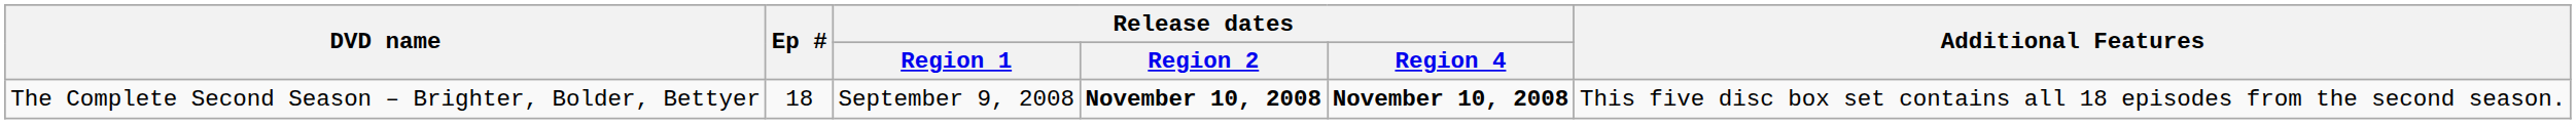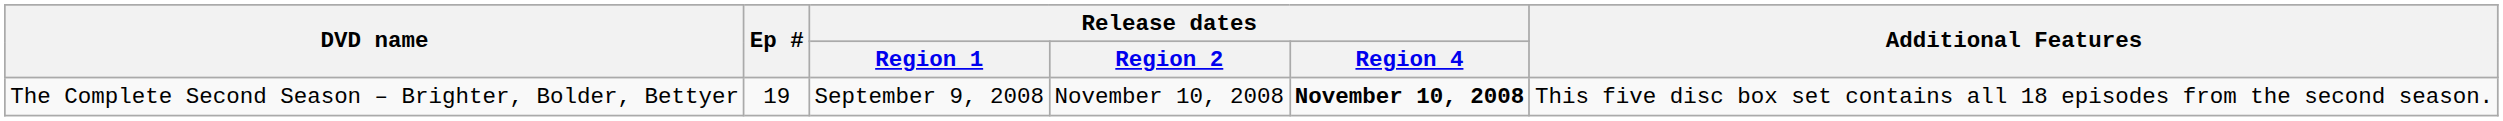The Complete Second Season – Brighter, Bolder, Bettyer | Ep #: 18 -> 19
The Complete Second Season – Brighter, Bolder, Bettyer | Release dates / Region 2: bold -> normal
